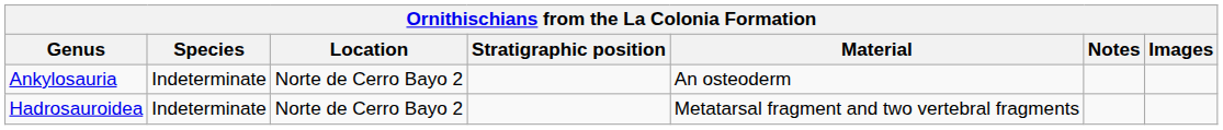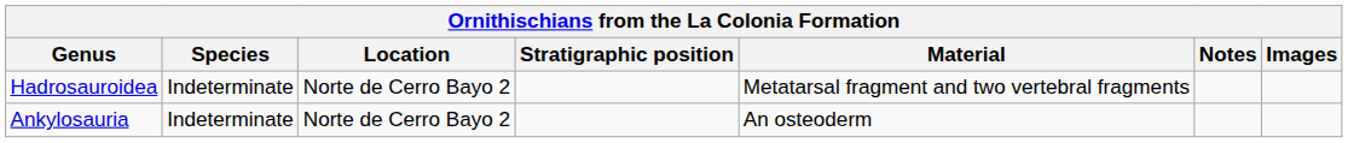rows swapped: Ankylosauria <-> Hadrosauroidea
